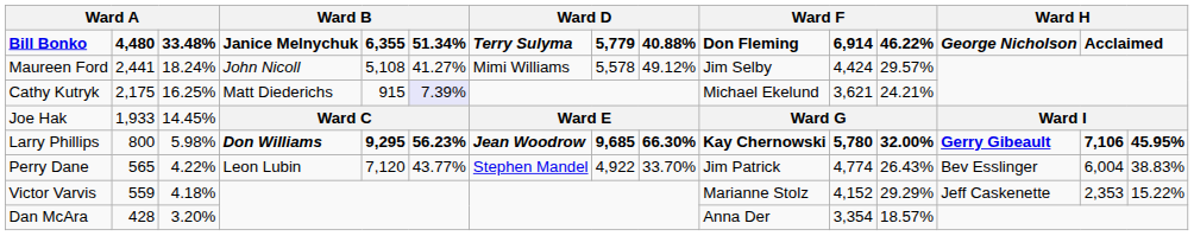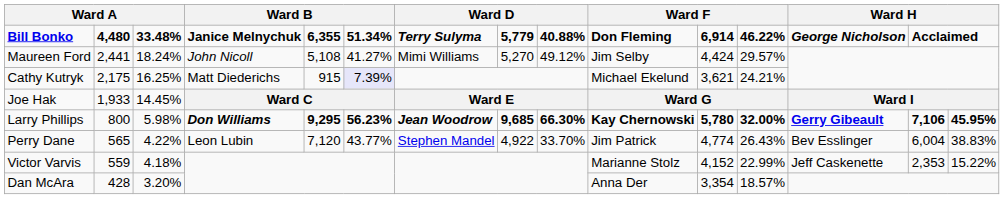Maureen Ford | column 8: 5,578 -> 5,270
Victor Varvis | column 12: 29.29% -> 22.99%
